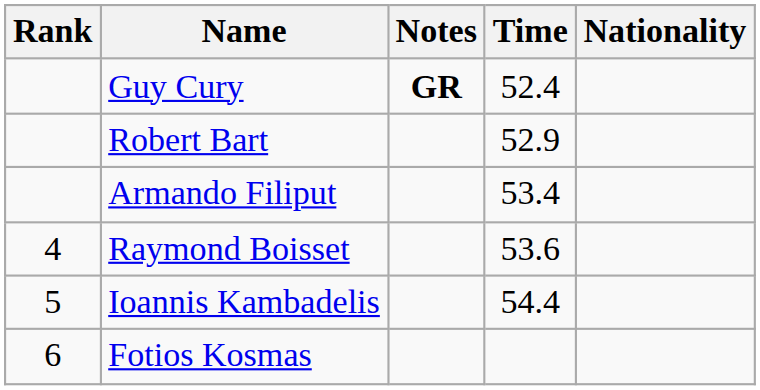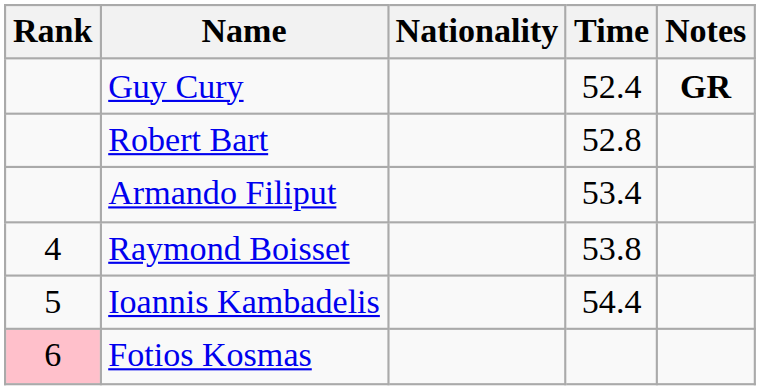columns swapped: Nationality <-> Notes
Robert Bart | Time: 52.9 -> 52.8
Raymond Boisset | Time: 53.6 -> 53.8
Fotios Kosmas | Rank: no background -> pink background
